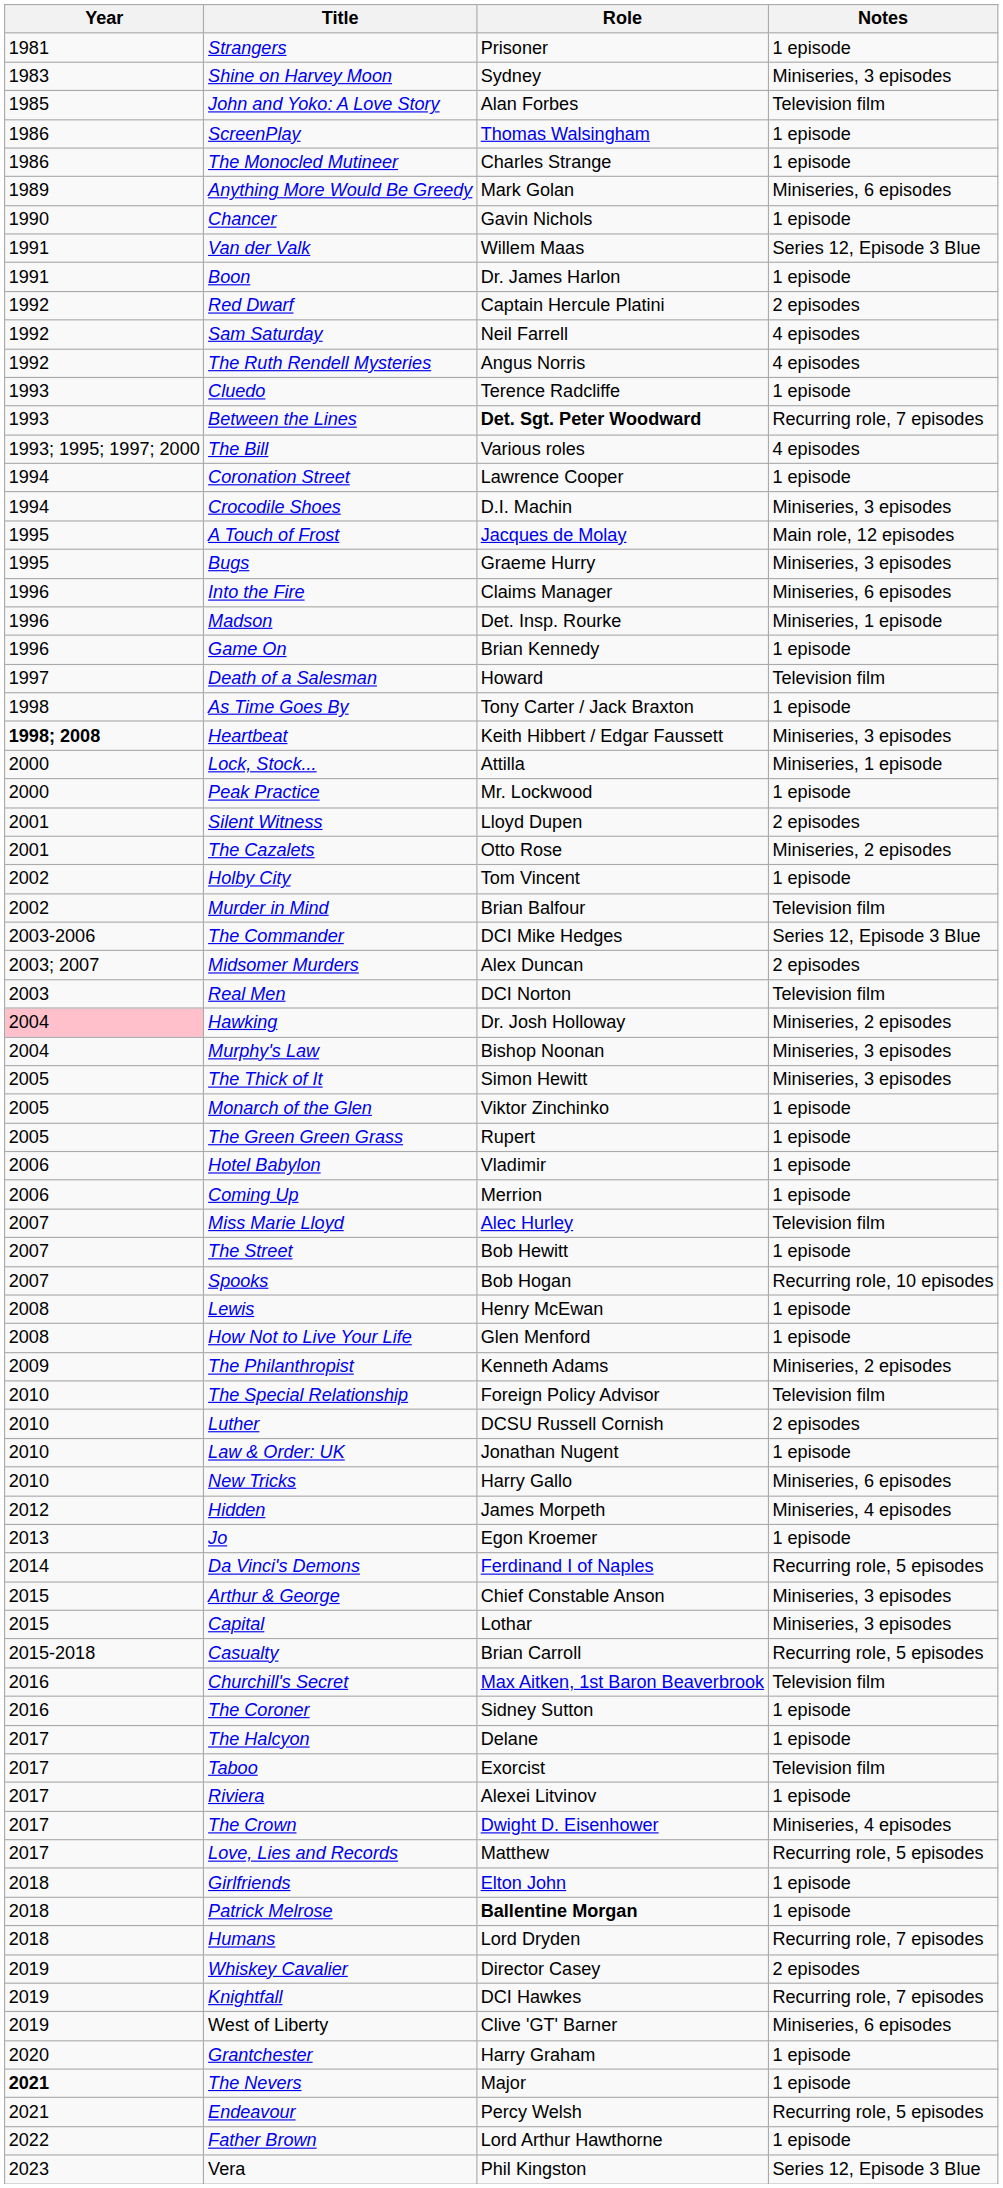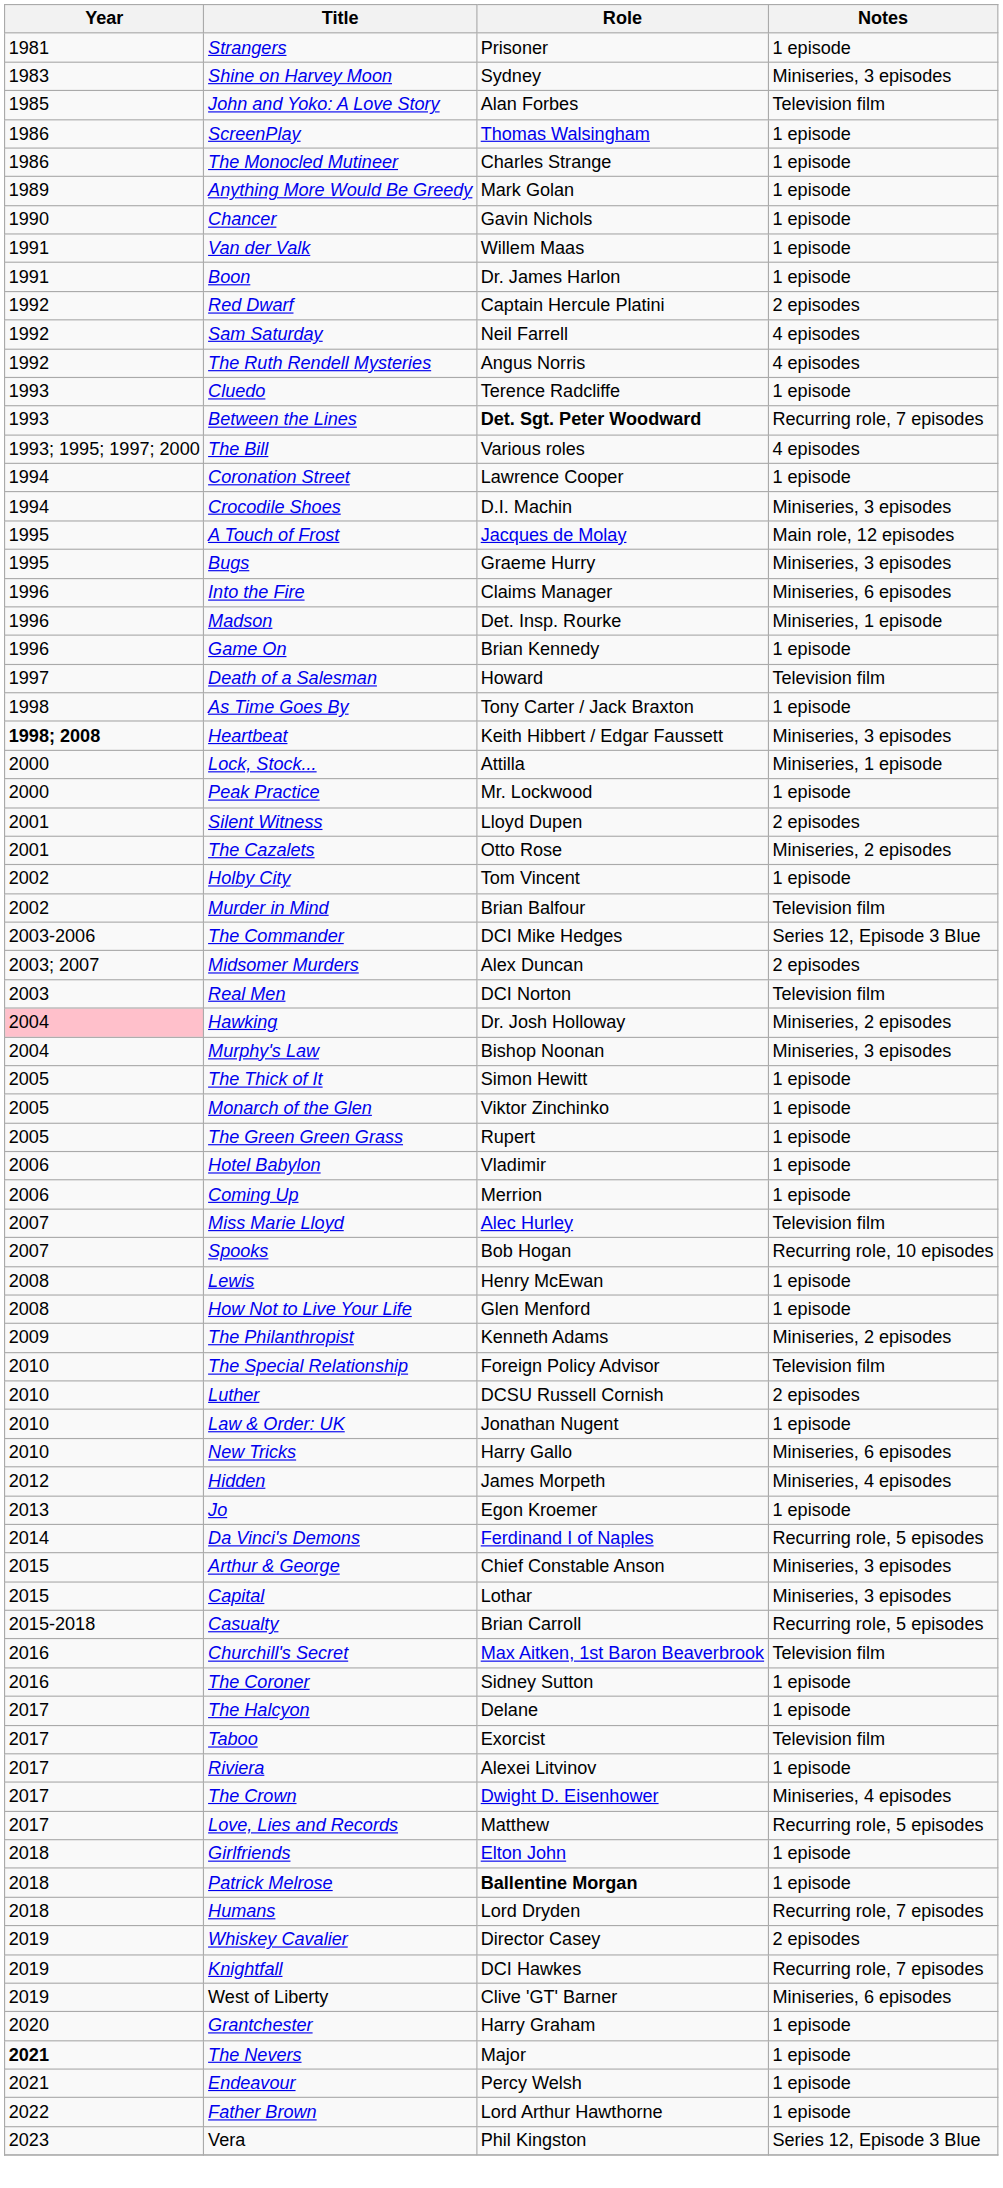Anything More Would Be Greedy | Notes: Miniseries, 6 episodes -> 1 episode
Van der Valk | Notes: Series 12, Episode 3 Blue -> 1 episode
The Thick of It | Notes: Miniseries, 3 episodes -> 1 episode
- row: 2007 | The Street | Bob Hewitt | 1 episode
Endeavour | Notes: Recurring role, 5 episodes -> 1 episode
